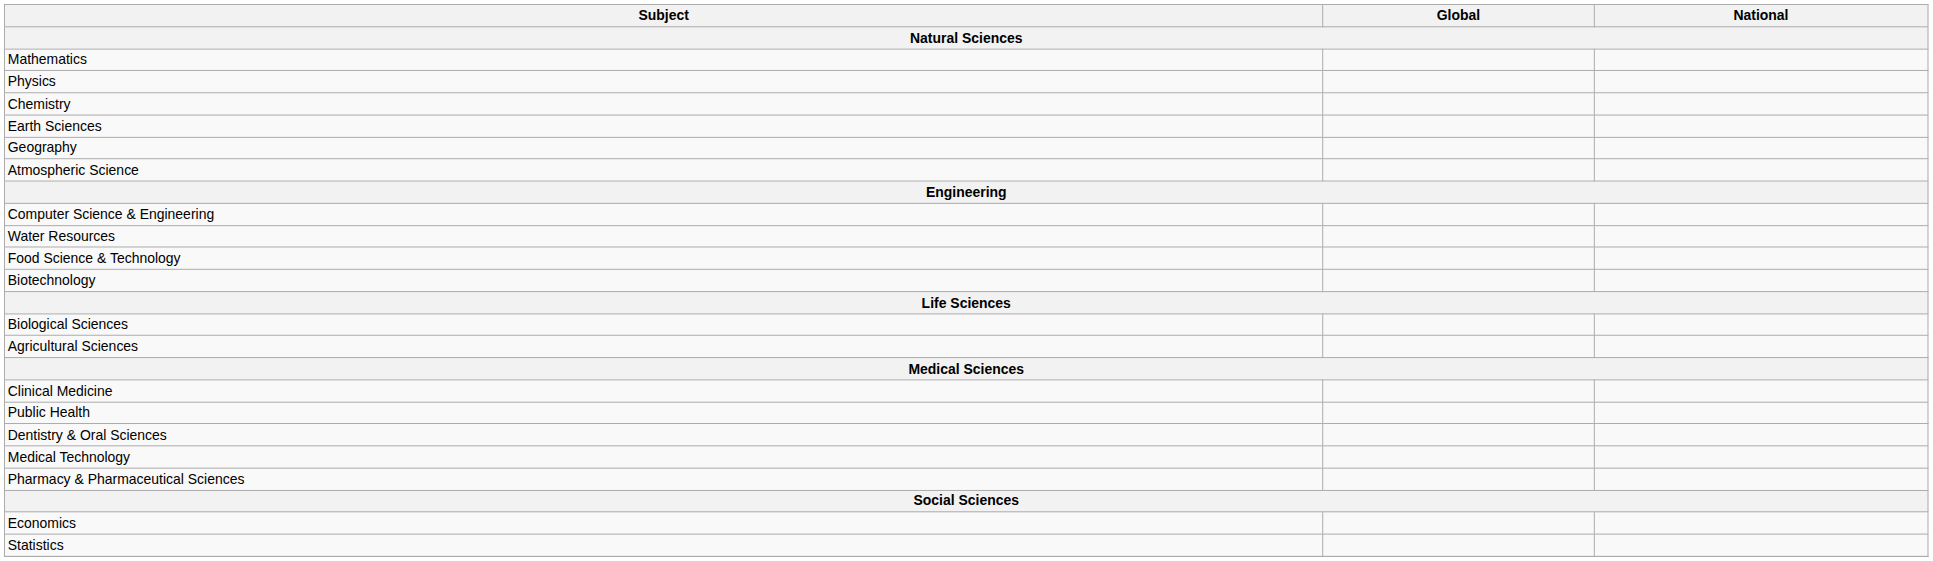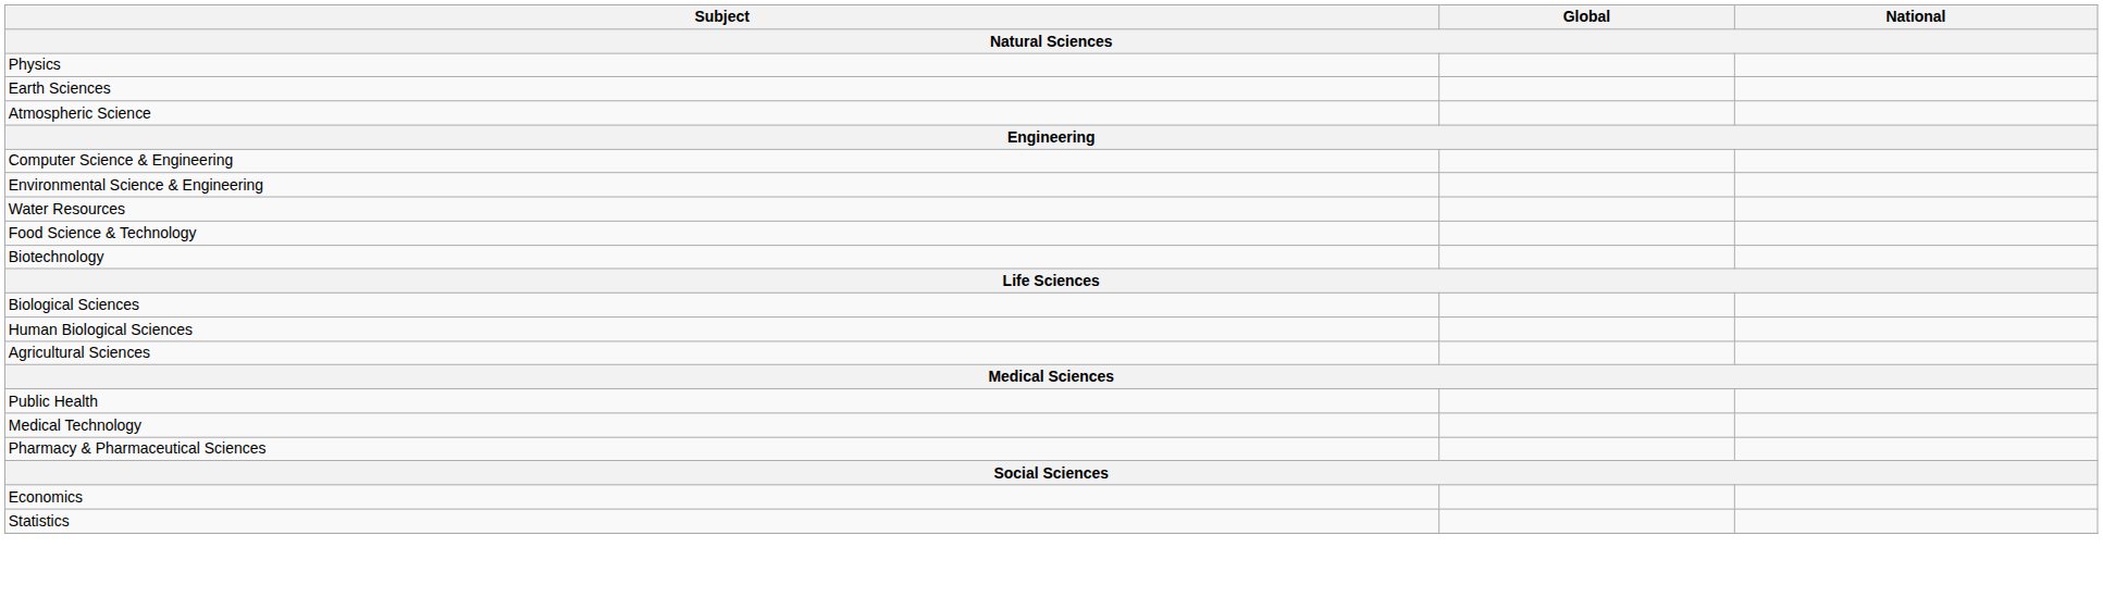- row: Mathematics
- row: Chemistry
- row: Geography
+ row: Environmental Science & Engineering
+ row: Human Biological Sciences
- row: Clinical Medicine
- row: Dentistry & Oral Sciences
